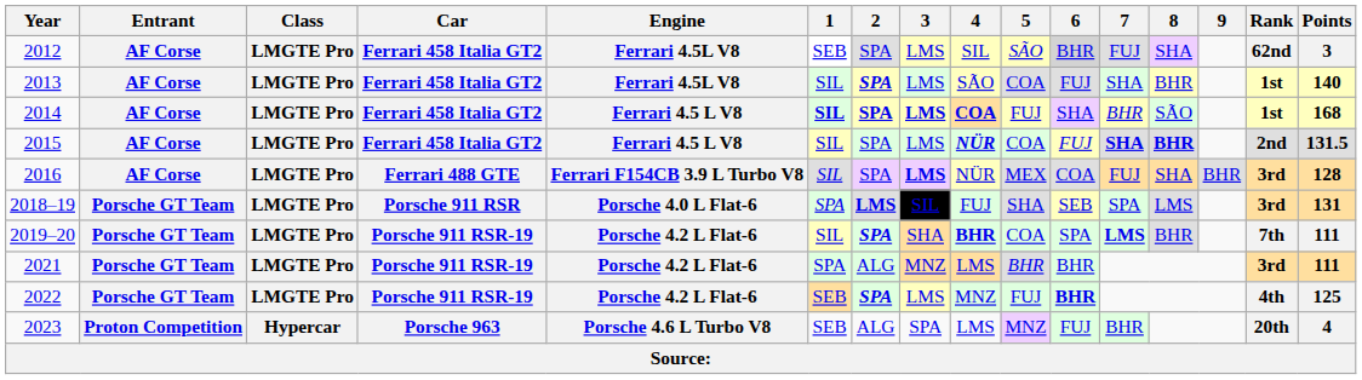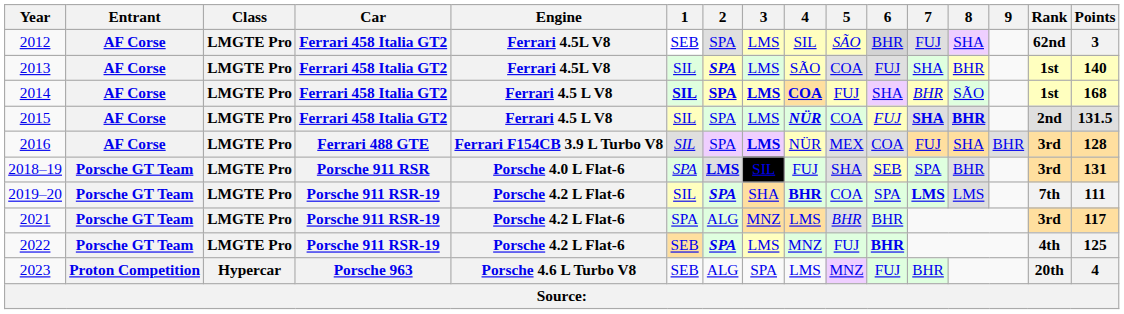2018–19 | 8: LMS -> BHR
2019–20 | 8: BHR -> LMS
2021 | Points: 111 -> 117
